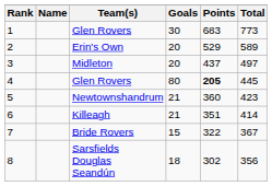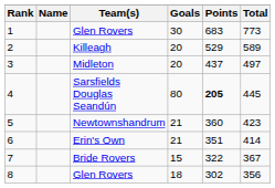2 | Team(s): Erin's Own -> Killeagh
4 | Team(s): Glen Rovers -> Sarsfields Douglas Seandún
6 | Team(s): Killeagh -> Erin's Own
8 | Team(s): Sarsfields Douglas Seandún -> Glen Rovers
